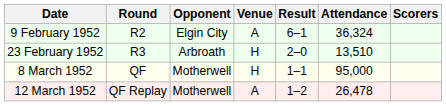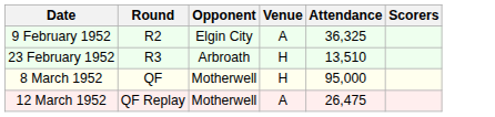- column: Result | 6–1 | 2–0 | 1–1 | 1–2
9 February 1952 | Attendance: 36,324 -> 36,325
12 March 1952 | Attendance: 26,478 -> 26,475
